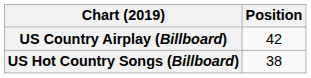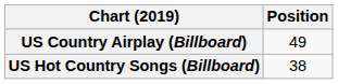US Country Airplay (Billboard) | Position: 42 -> 49
